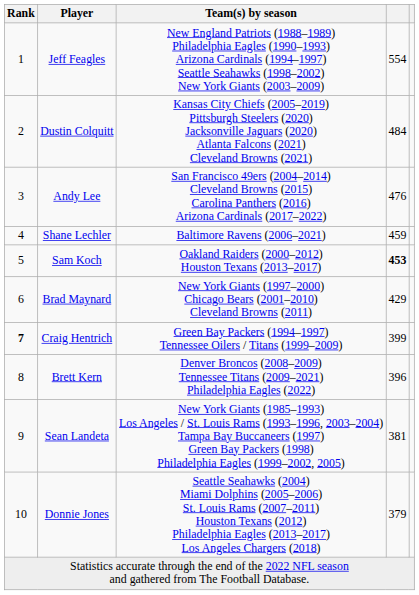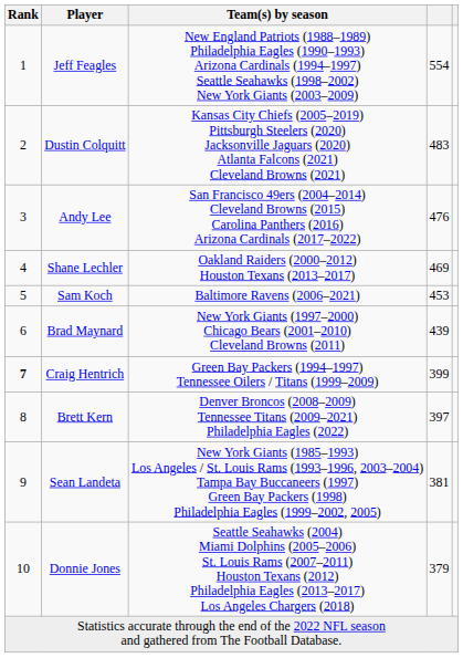Dustin Colquitt | column 4: 484 -> 483
Shane Lechler | Team(s) by season: Baltimore Ravens (2006–2021) -> Oakland Raiders (2000–2012) Houston Texans (2013–2017)
Shane Lechler | column 4: 459 -> 469
Sam Koch | Team(s) by season: Oakland Raiders (2000–2012) Houston Texans (2013–2017) -> Baltimore Ravens (2006–2021)
Sam Koch | column 4: bold -> normal
Brad Maynard | column 4: 429 -> 439
Brett Kern | column 4: 396 -> 397
